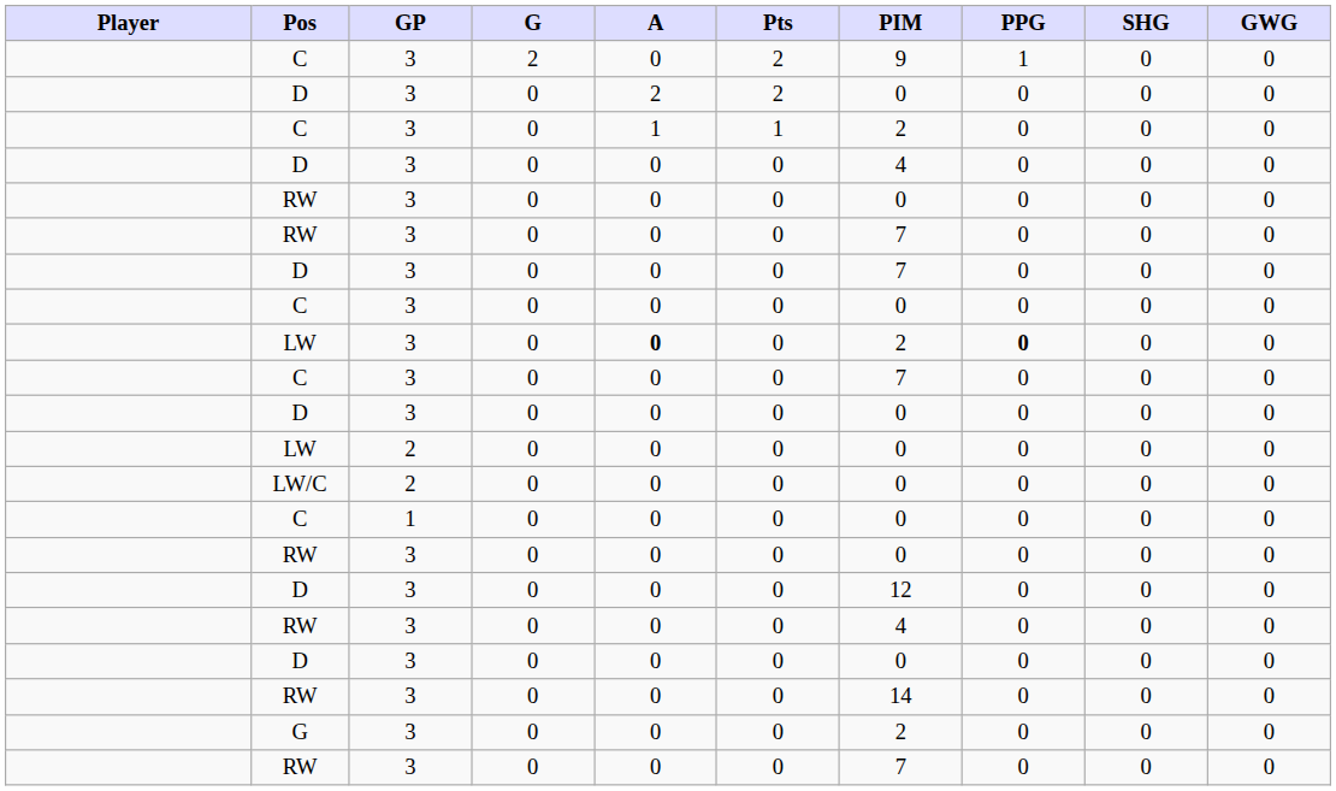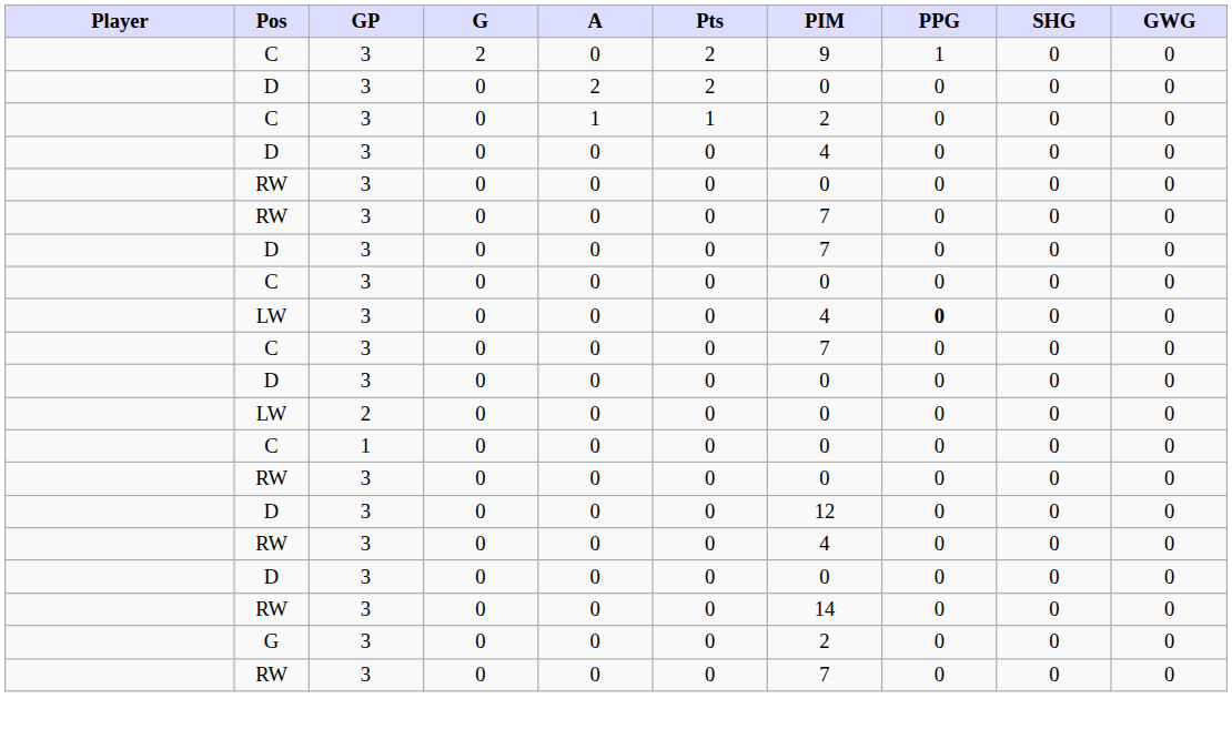LW / 3 | A: bold -> normal
LW / 3 | PIM: 2 -> 4
- row: LW/C | 2 | 0 | 0 | 0 | 0 | 0 | 0 | 0
